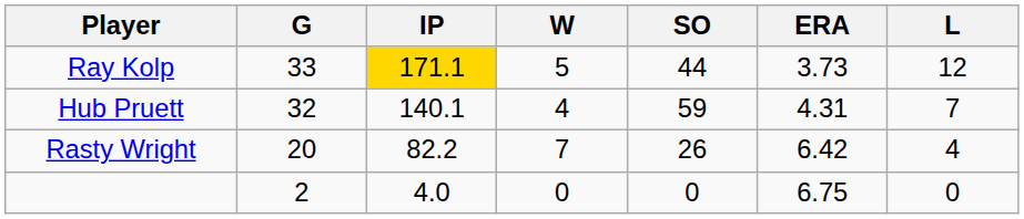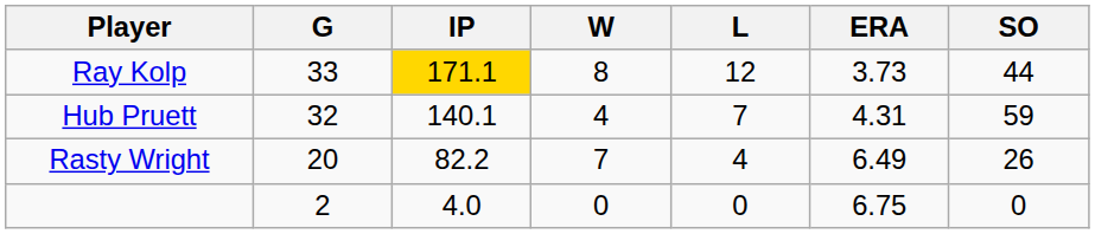columns swapped: L <-> SO
Ray Kolp | W: 5 -> 8
Rasty Wright | ERA: 6.42 -> 6.49
